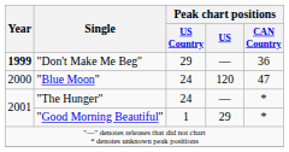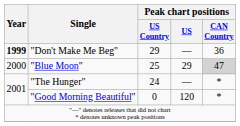"Blue Moon" | Peak chart positions / US Country: 24 -> 25
"Blue Moon" | Peak chart positions / US: 120 -> 29
"Blue Moon" | Peak chart positions / CAN Country: no background -> lightgrey background
"Good Morning Beautiful" | Peak chart positions / US Country: 1 -> 0
"Good Morning Beautiful" | Peak chart positions / US: 29 -> 120
